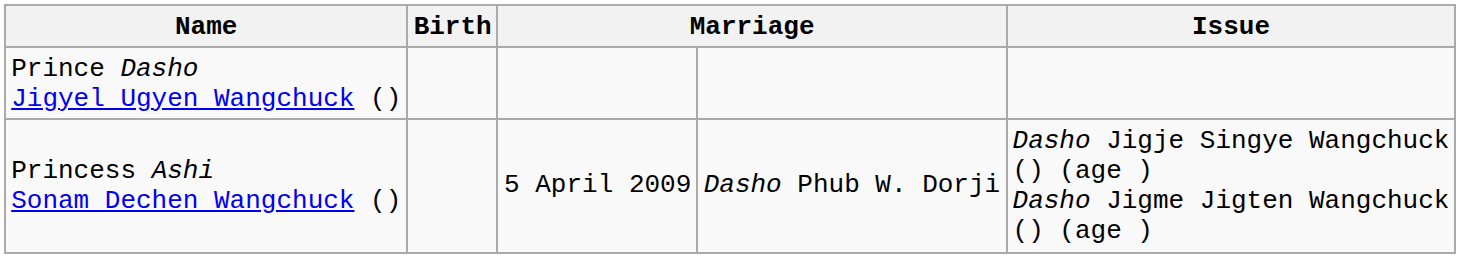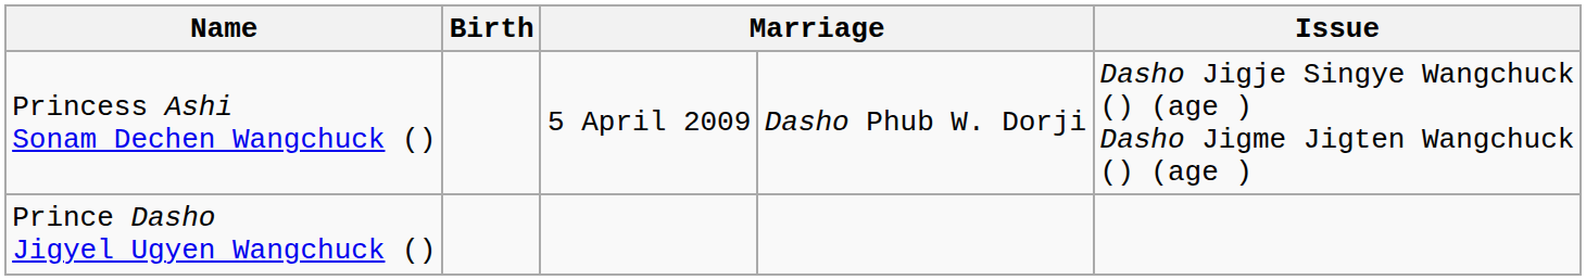rows swapped: Princess Ashi Sonam Dechen Wangchuck () <-> Prince Dasho Jigyel Ugyen Wangchuck ()
